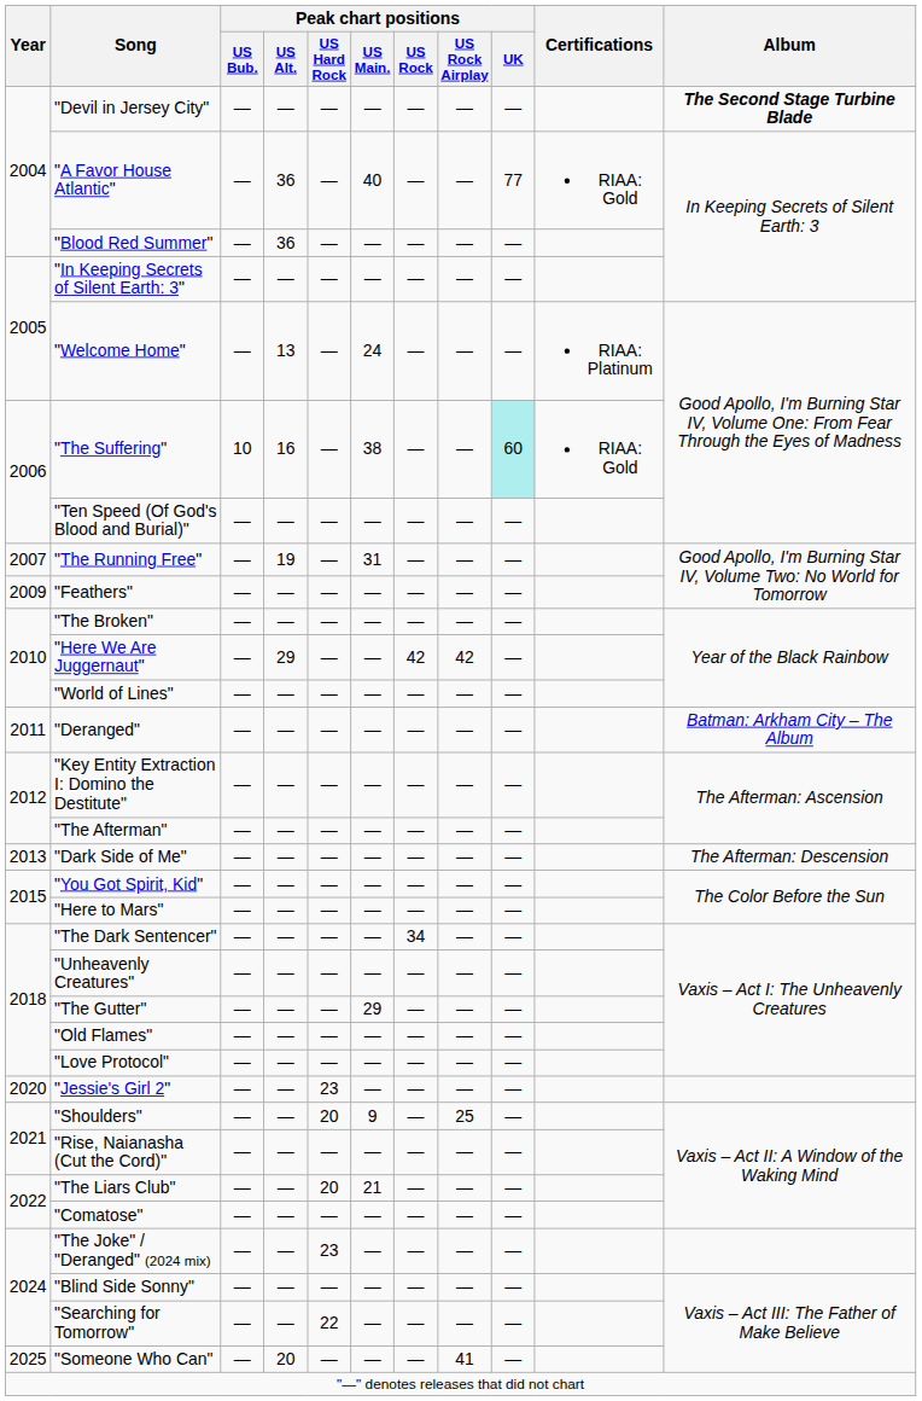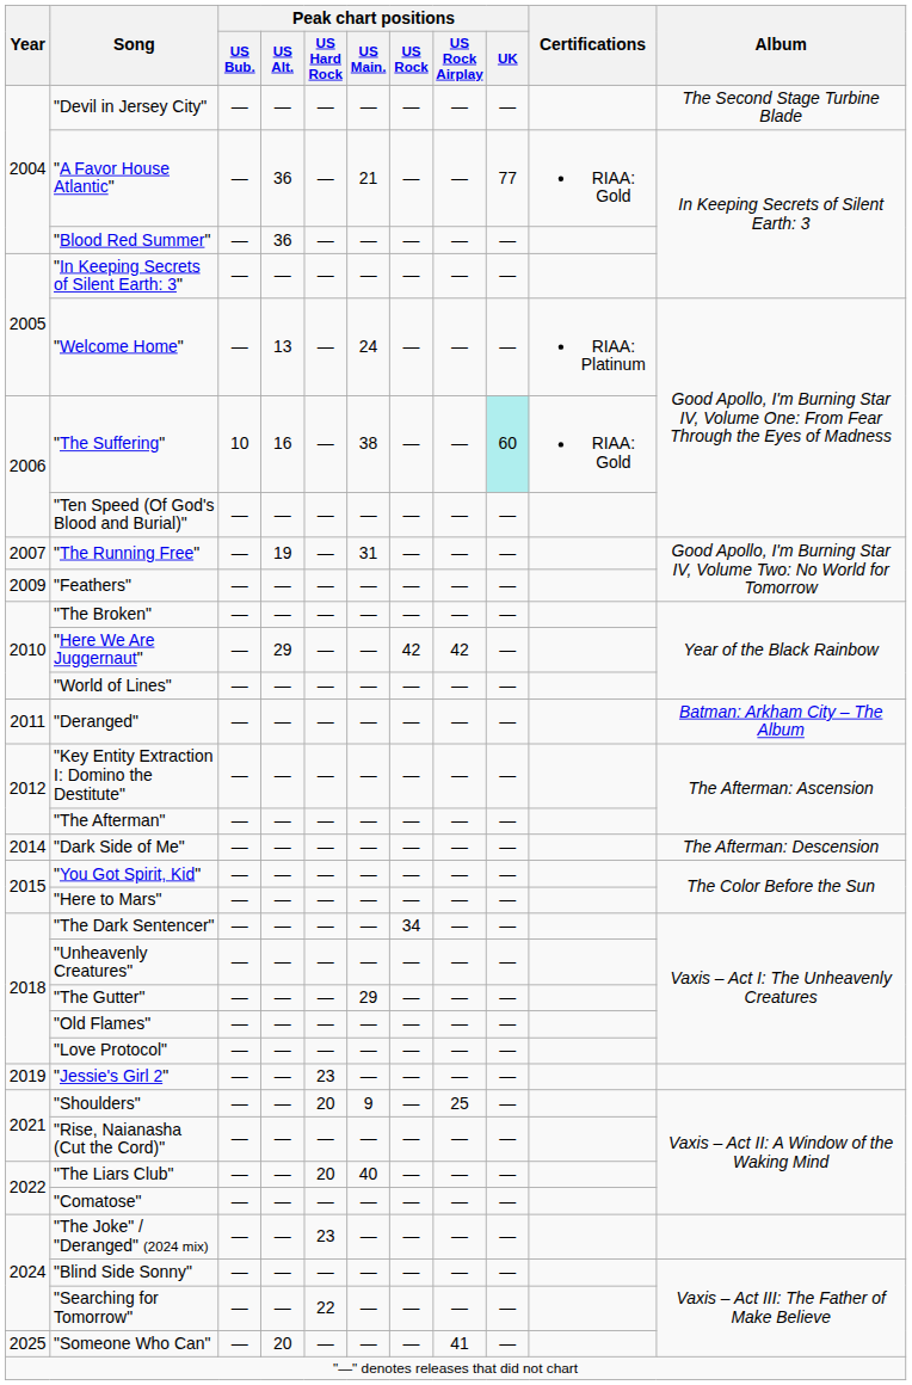"Devil in Jersey City" | Album: bold -> normal
"A Favor House Atlantic" | Peak chart positions / US Main.: 40 -> 21
"Dark Side of Me" | Year: 2013 -> 2014
"Jessie's Girl 2" | Year: 2020 -> 2019
"The Liars Club" | Peak chart positions / US Main.: 21 -> 40
